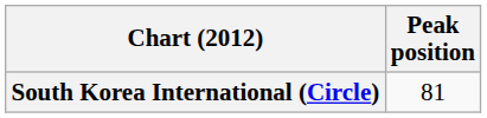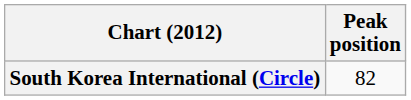South Korea International (Circle) | Peak position: 81 -> 82
